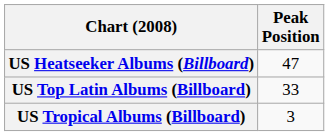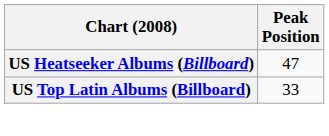- row: US Tropical Albums (Billboard) | 3
